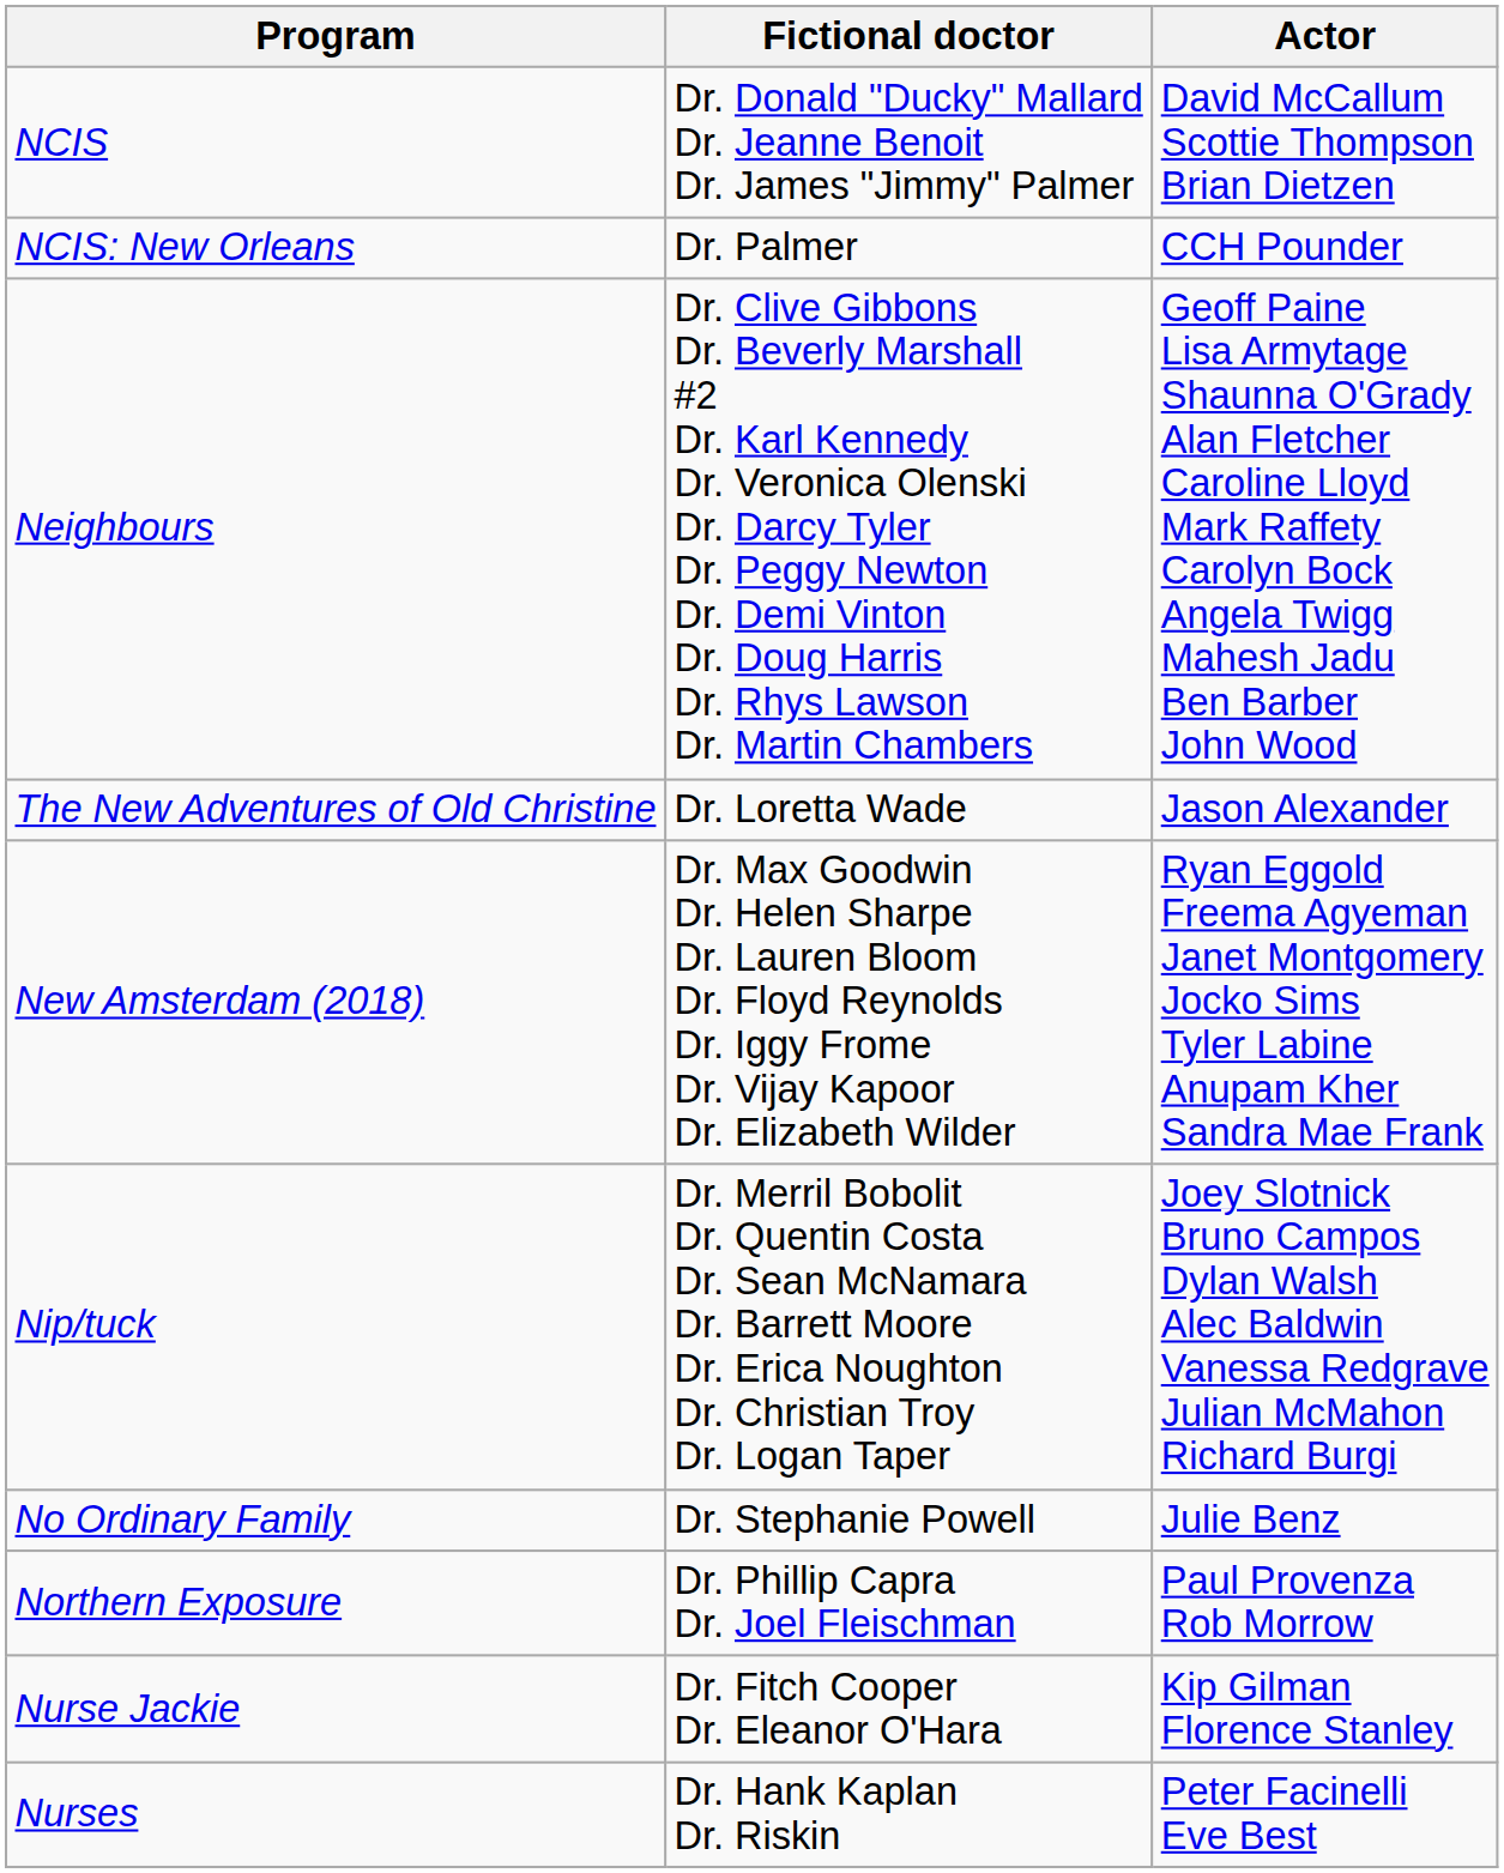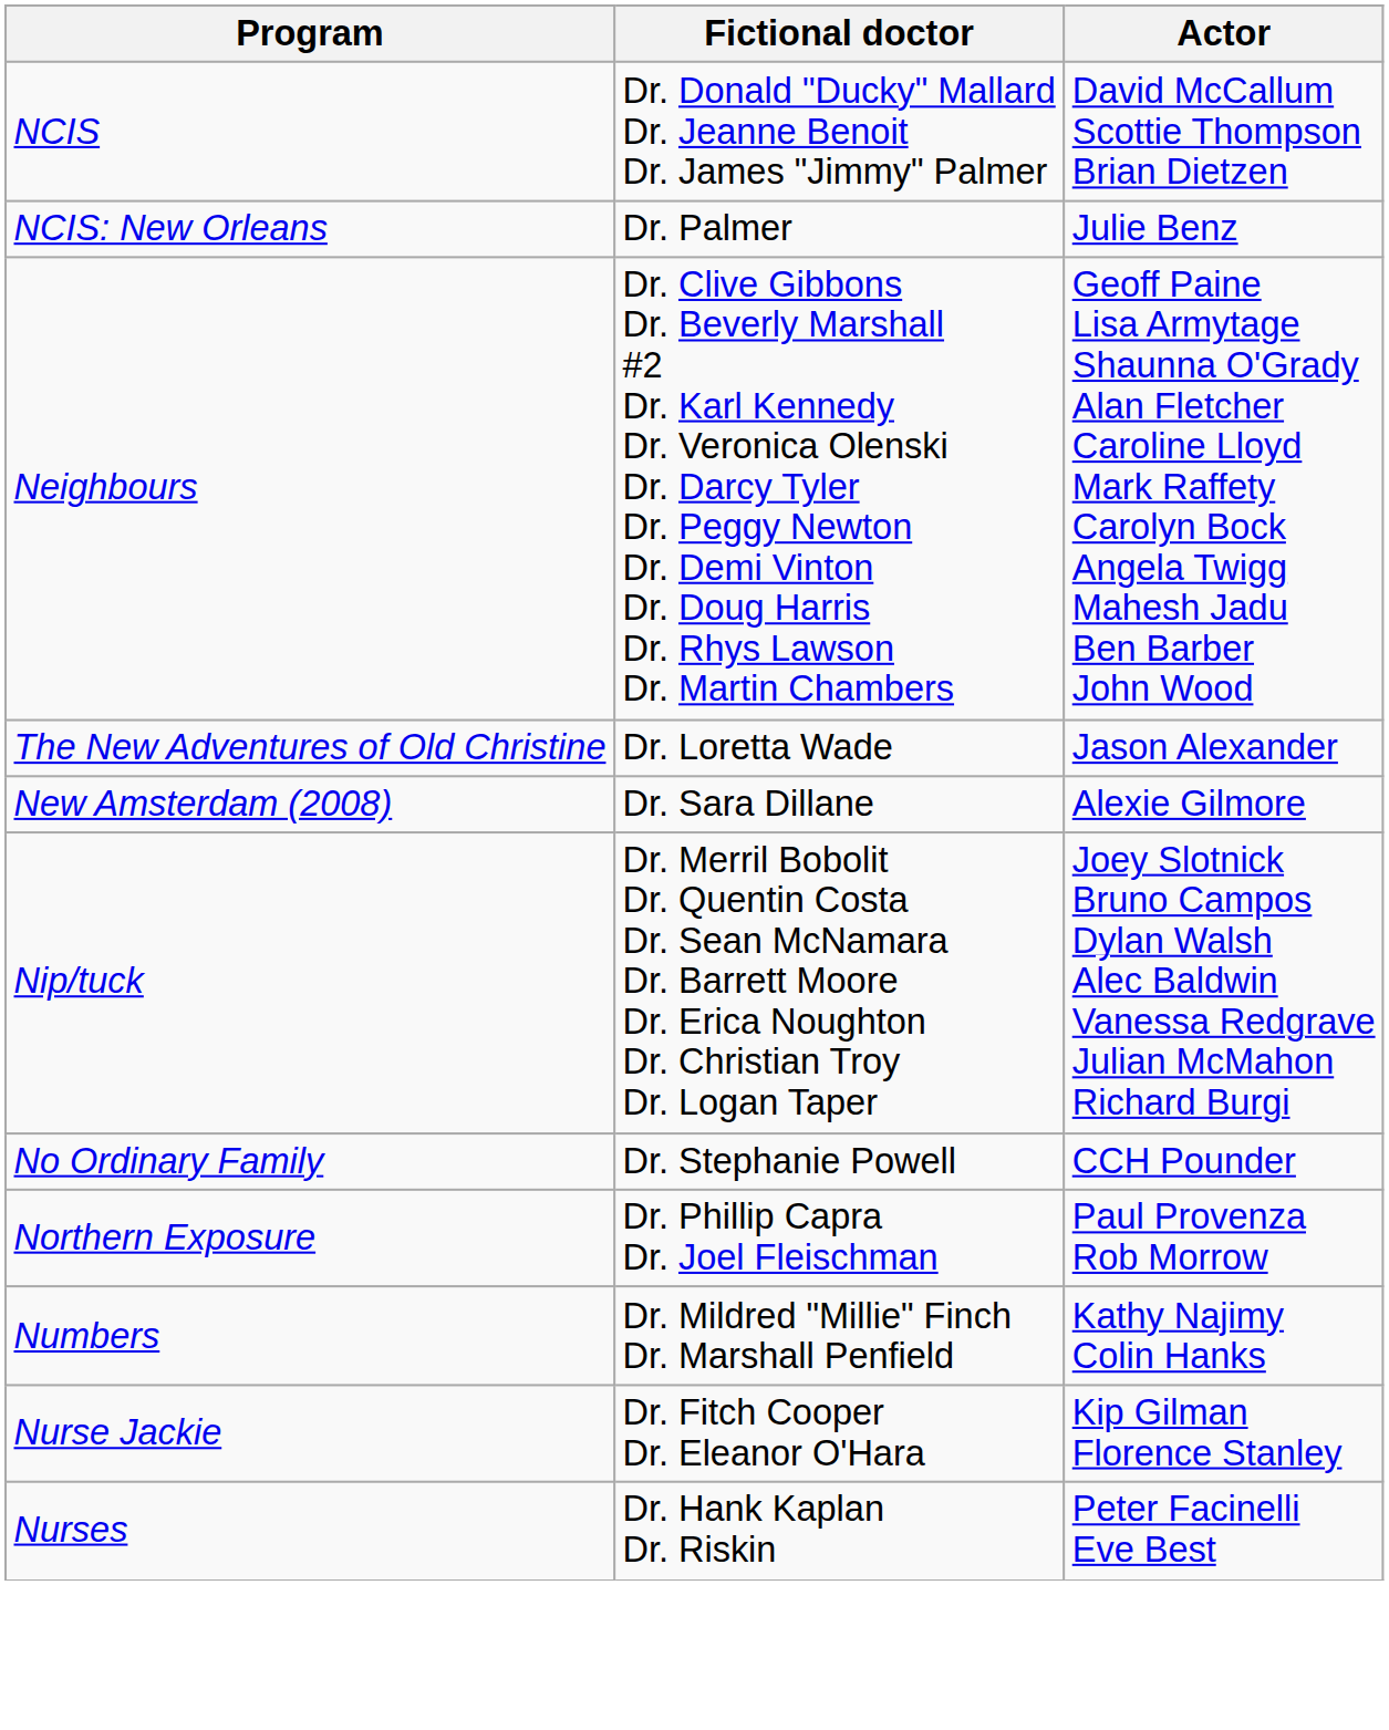NCIS: New Orleans | Actor: CCH Pounder -> Julie Benz
+ row: New Amsterdam (2008) | Dr. Sara Dillane | Alexie Gilmore
- row: New Amsterdam (2018) | Dr. Max Goodwin Dr. Helen Sharpe Dr. Lauren Bloom Dr. Floyd Reynolds Dr. Iggy Frome Dr. Vijay Kapoor Dr. Elizabeth Wilder | Ryan Eggold Freema Agyeman Janet Montgomery Jocko Sims Tyler Labine Anupam Kher Sandra Mae Frank
No Ordinary Family | Actor: Julie Benz -> CCH Pounder
+ row: Numbers | Dr. Mildred "Millie" Finch Dr. Marshall Penfield | Kathy Najimy Colin Hanks
